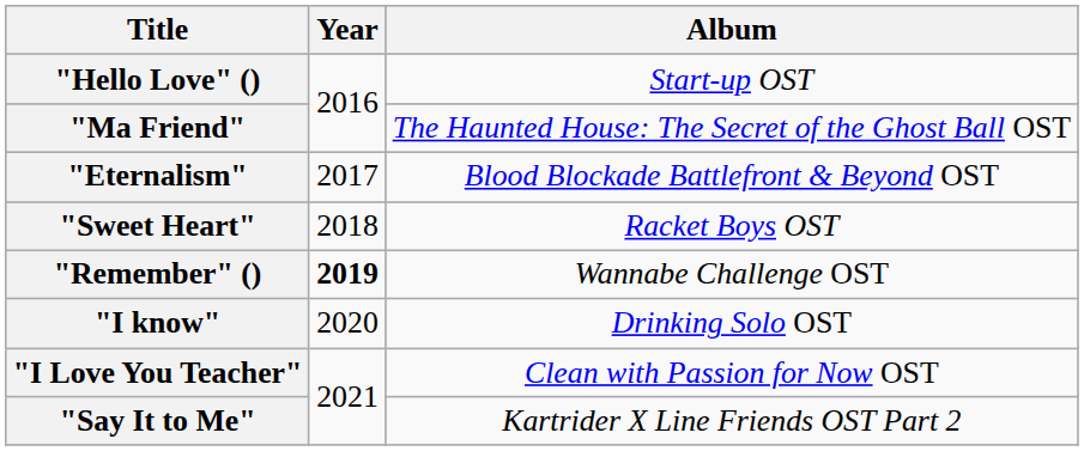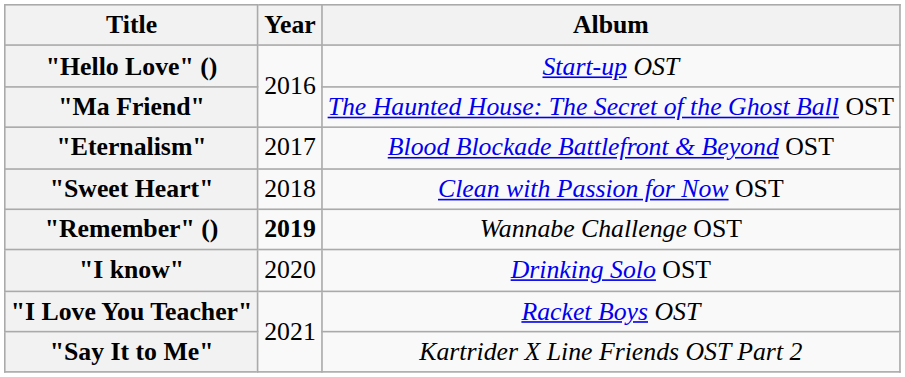"Sweet Heart" | Album: Racket Boys OST -> Clean with Passion for Now OST
"I Love You Teacher" | Album: Clean with Passion for Now OST -> Racket Boys OST
